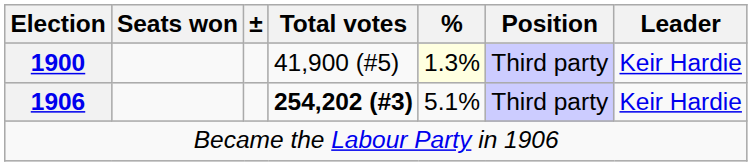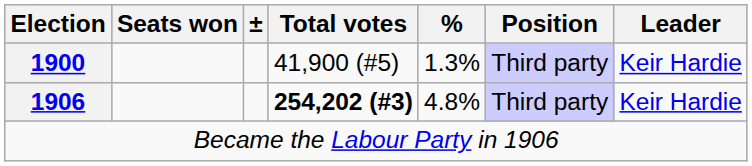1900 | %: lightyellow background -> no background
1906 | %: 5.1% -> 4.8%
